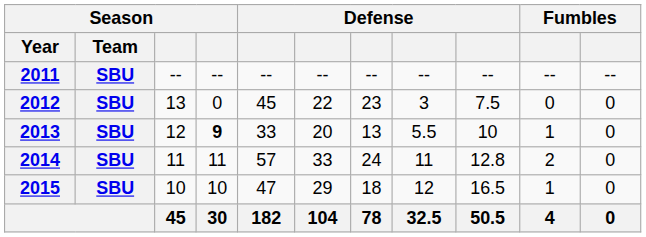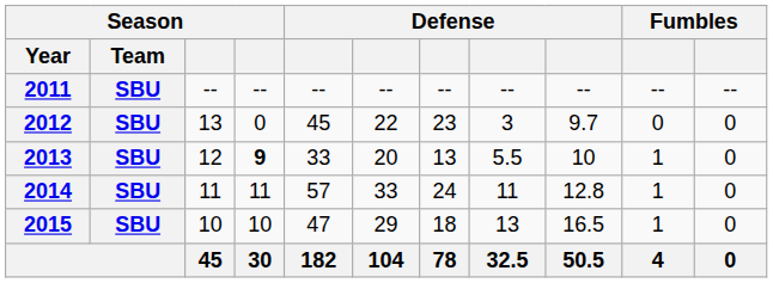2012 | column 9: 7.5 -> 9.7
2014 | column 10: 2 -> 1
2015 | column 8: 12 -> 13
